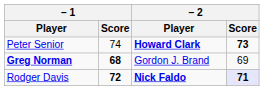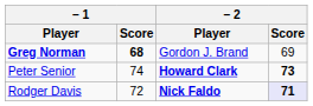rows swapped: Peter Senior <-> Greg Norman
Rodger Davis | – 1 / Score: bold -> normal
